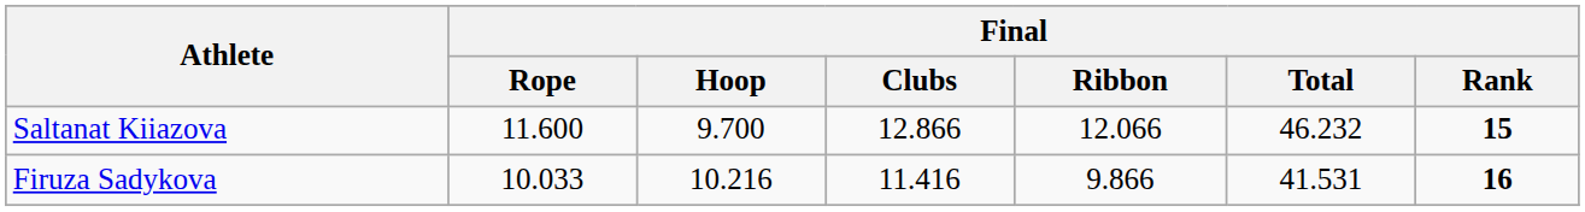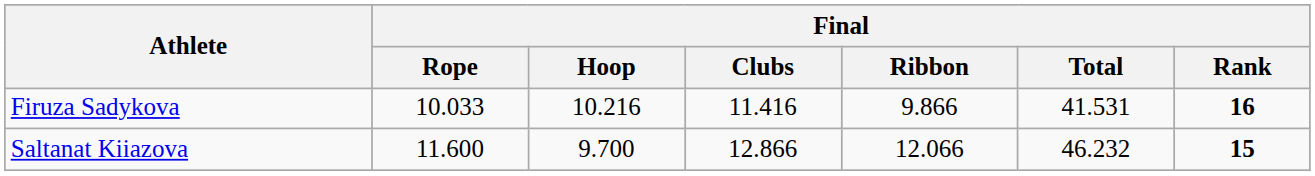rows swapped: Saltanat Kiiazova <-> Firuza Sadykova
